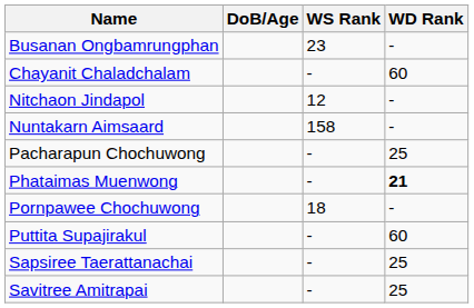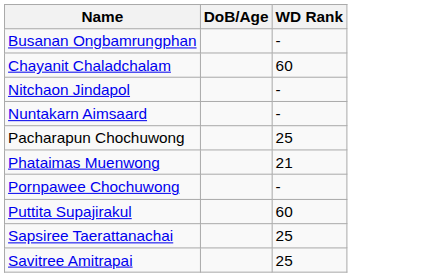- column: WS Rank | 23 | - | 12 | 158 | - | - | 18 | - | - | -
Phataimas Muenwong | WD Rank: bold -> normal
